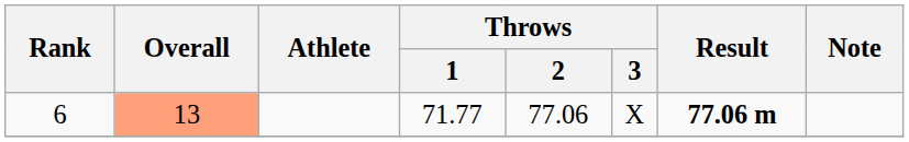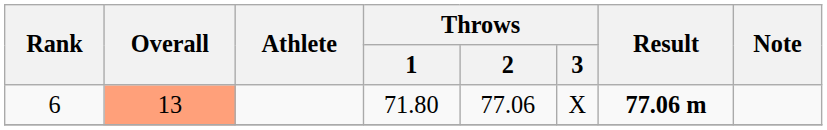6 | Throws / 1: 71.77 -> 71.80
